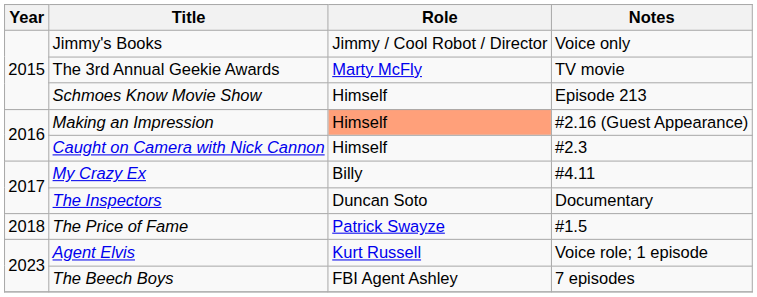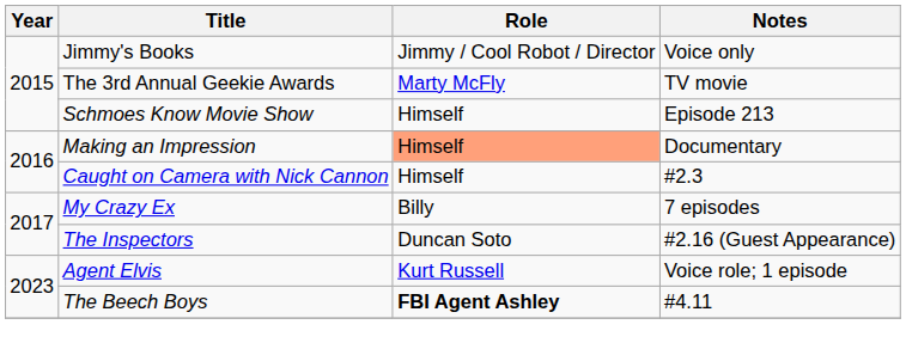Making an Impression | Notes: #2.16 (Guest Appearance) -> Documentary
My Crazy Ex | Notes: #4.11 -> 7 episodes
The Inspectors | Notes: Documentary -> #2.16 (Guest Appearance)
- row: 2018 | The Price of Fame | Patrick Swayze | #1.5
The Beech Boys | Role: normal -> bold
The Beech Boys | Notes: 7 episodes -> #4.11
